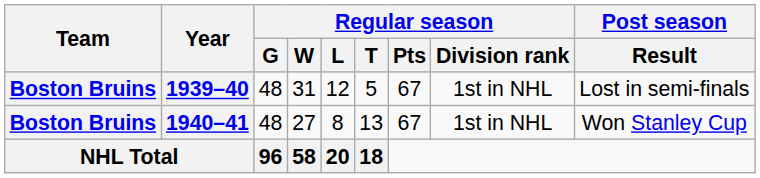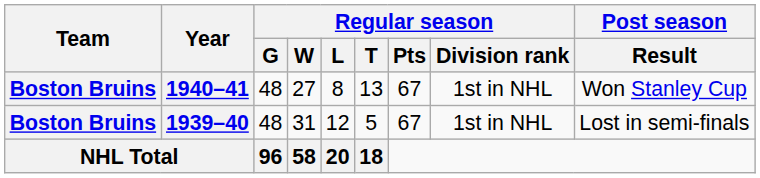rows swapped: 1939–40 <-> 1940–41
